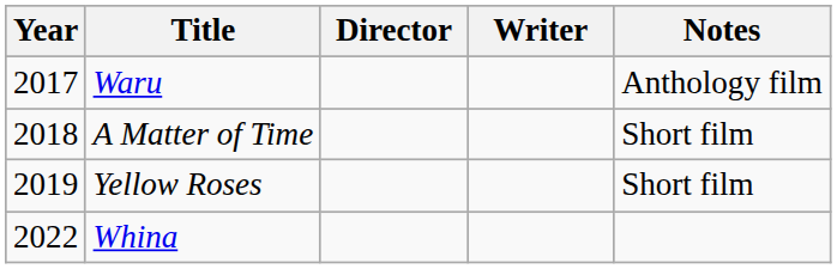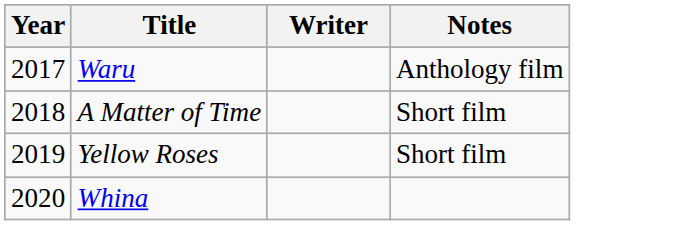- column: Director
Whina | Year: 2022 -> 2020
